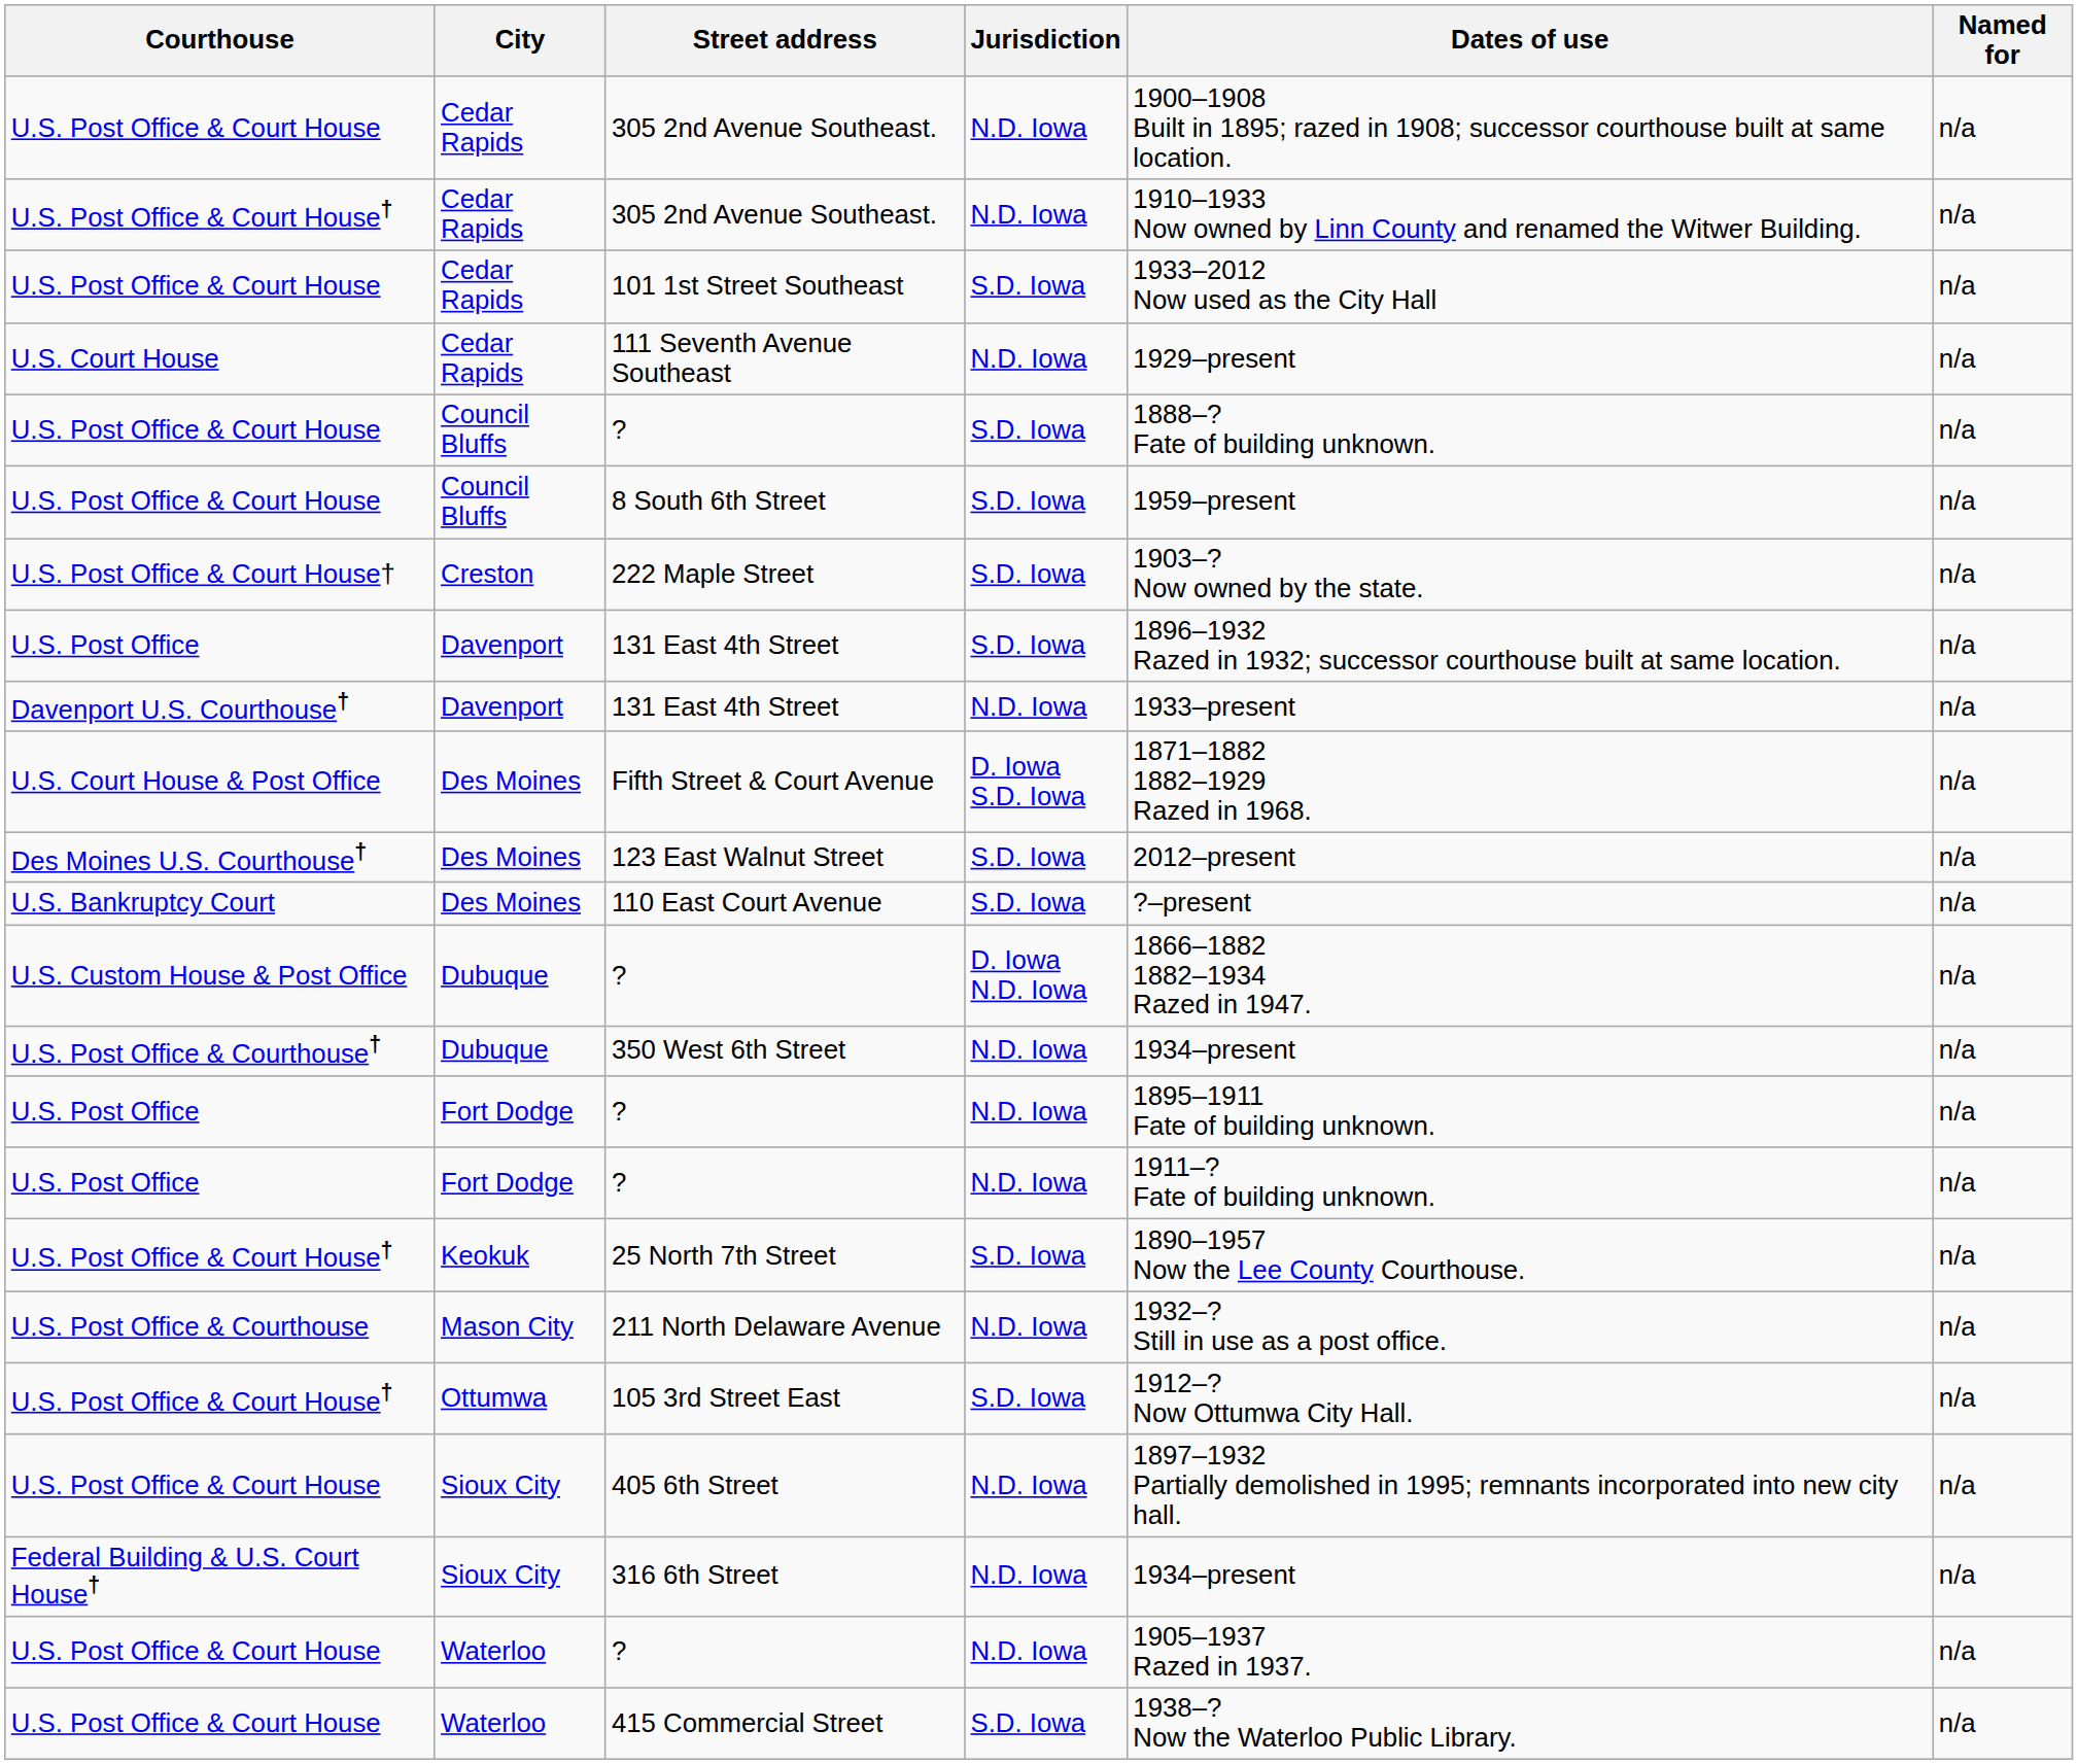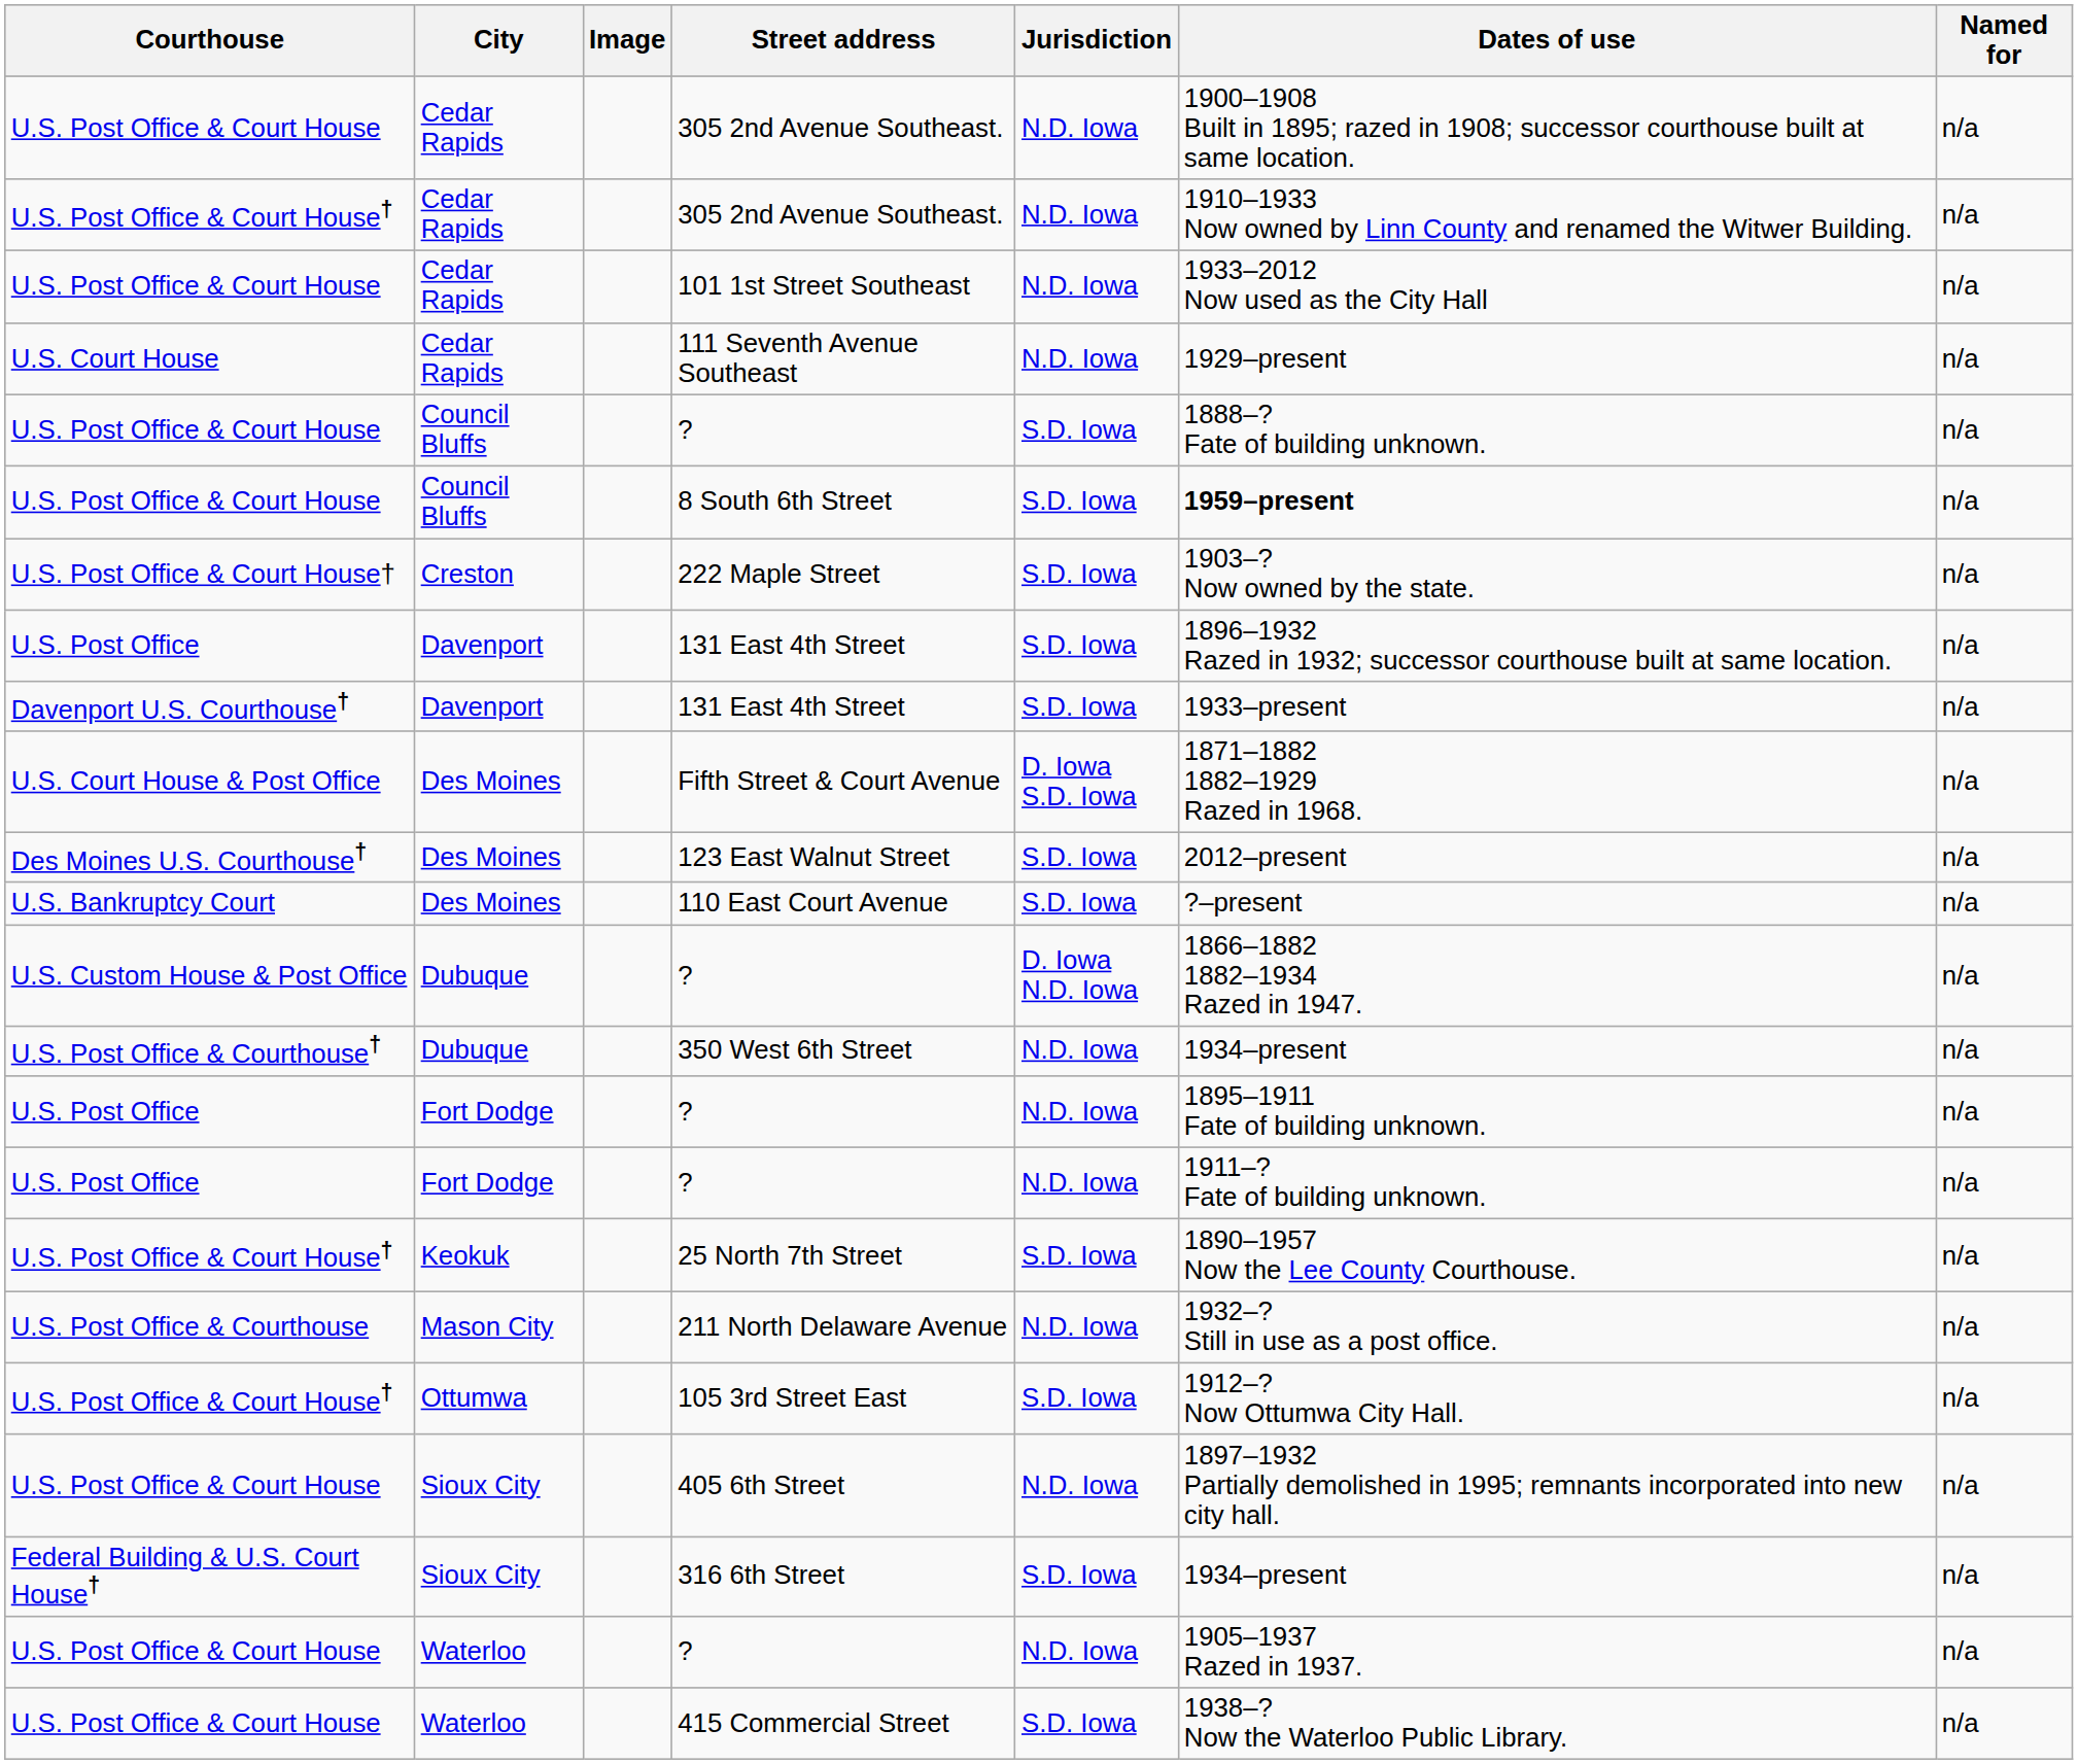+ column: Image
101 1st Street Southeast | Jurisdiction: S.D. Iowa -> N.D. Iowa
8 South 6th Street | Dates of use: normal -> bold
Davenport U.S. Courthouse† / 131 East 4th Street | Jurisdiction: N.D. Iowa -> S.D. Iowa
316 6th Street | Jurisdiction: N.D. Iowa -> S.D. Iowa
